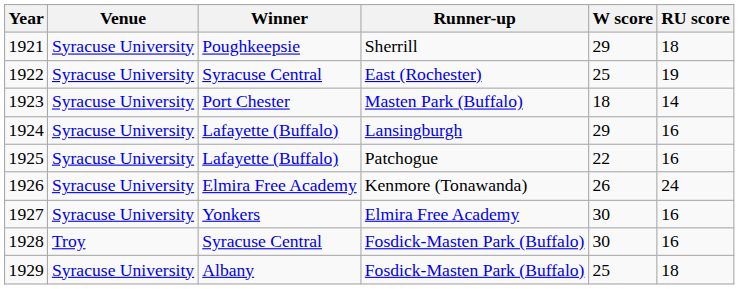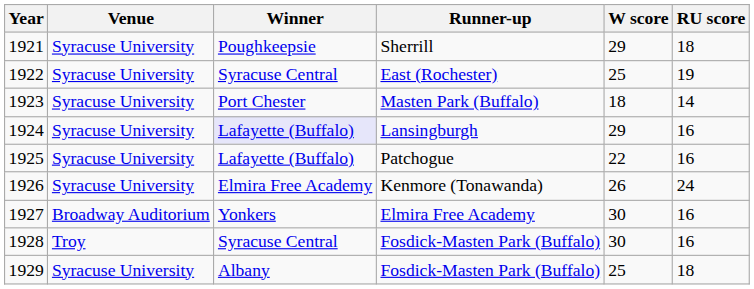1924 | Winner: no background -> lavender background
1927 | Venue: Syracuse University -> Broadway Auditorium
